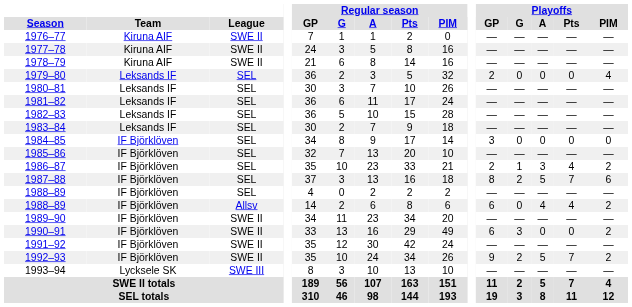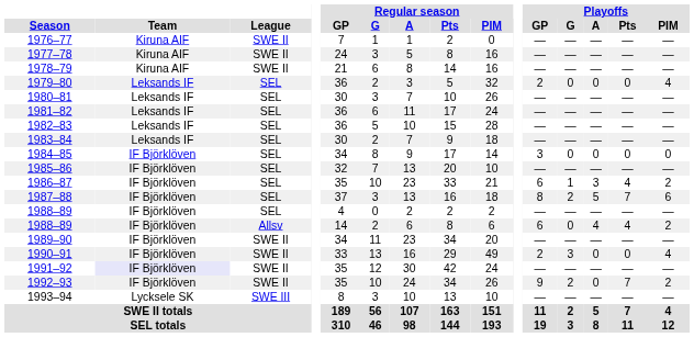1986–87 | Playoffs / GP: 2 -> 6
1990–91 | Playoffs / GP: 6 -> 2
1990–91 | Playoffs / PIM: 2 -> 4
1991–92 | Team: no background -> lavender background
1992–93 | Playoffs / A: 5 -> 0
